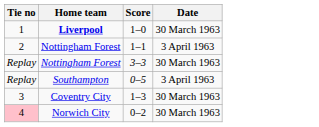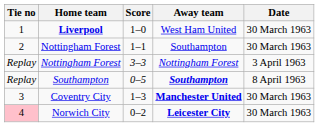+ column: Away team | West Ham United | Southampton | Nottingham Forest | Southampton | Manchester United | Leicester City
1–1 | Date: 3 April 1963 -> 30 March 1963
3–3 | Date: 30 March 1963 -> 3 April 1963
0–5 | Date: 3 April 1963 -> 8 April 1963
